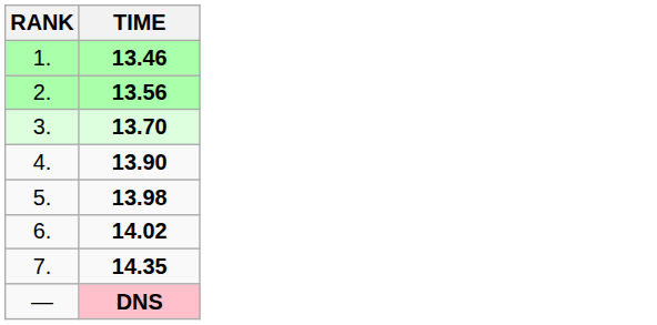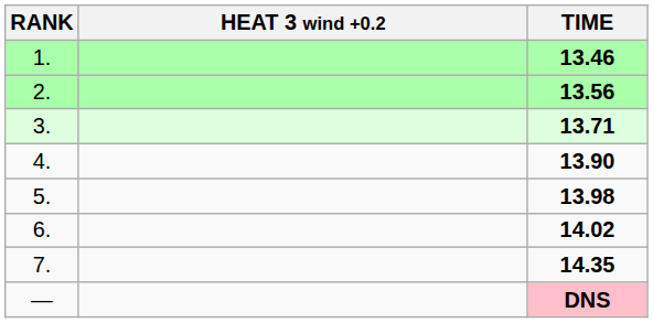+ column: HEAT 3 wind +0.2
3. | TIME: 13.70 -> 13.71
